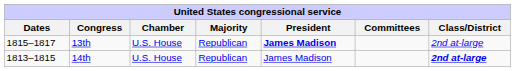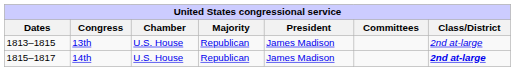13th | Dates: 1815–1817 -> 1813–1815
13th | President: bold -> normal
14th | Dates: 1813–1815 -> 1815–1817
